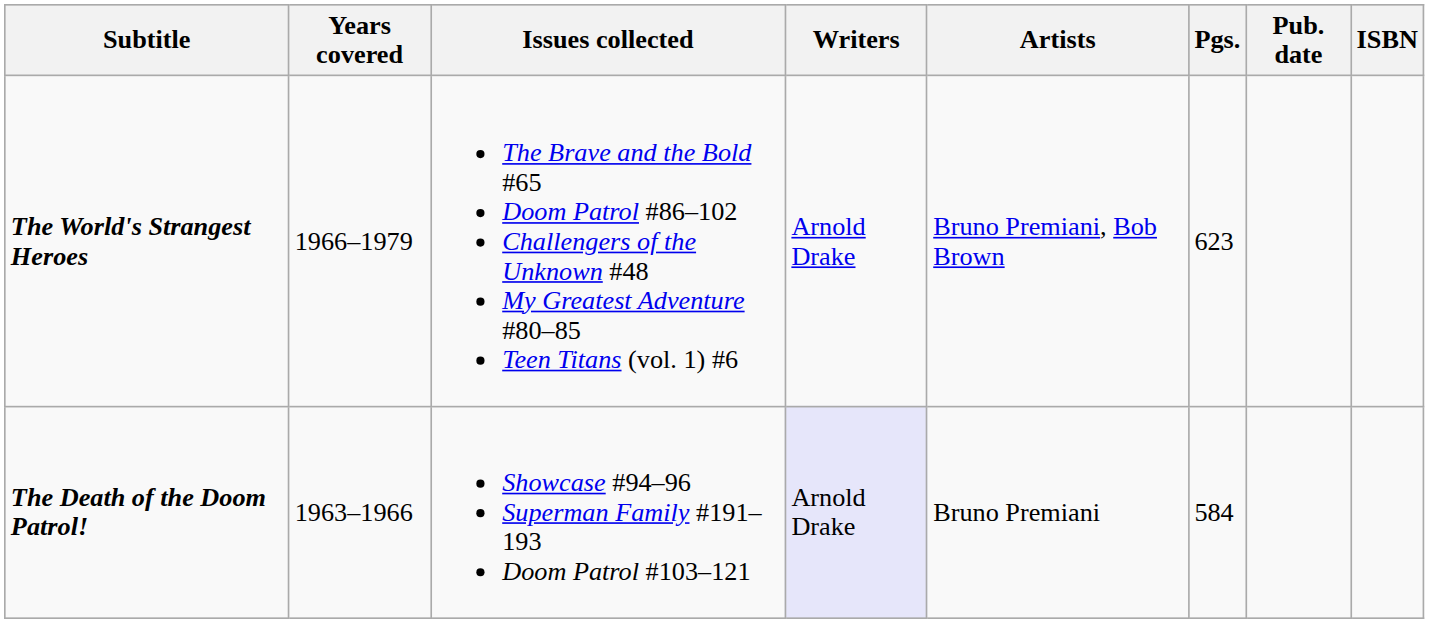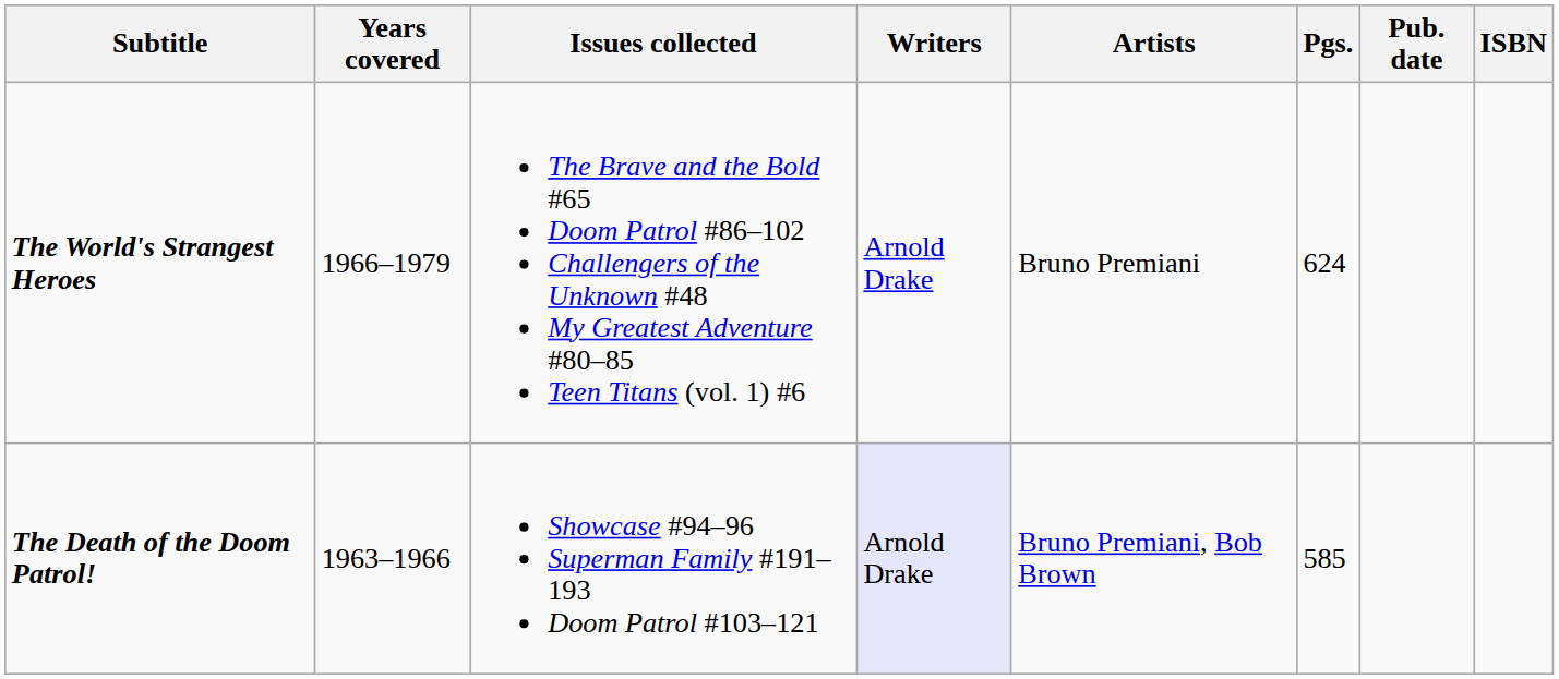The World's Strangest Heroes | Artists: Bruno Premiani, Bob Brown -> Bruno Premiani
The World's Strangest Heroes | Pgs.: 623 -> 624
The Death of the Doom Patrol! | Artists: Bruno Premiani -> Bruno Premiani, Bob Brown
The Death of the Doom Patrol! | Pgs.: 584 -> 585
